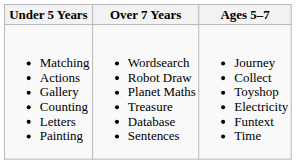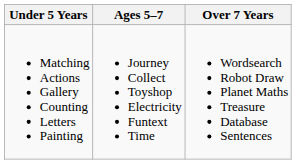columns swapped: Ages 5–7 <-> Over 7 Years
